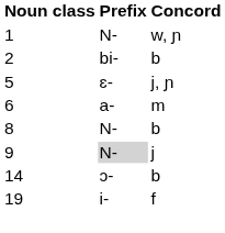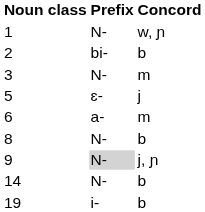+ row: 3 | N- | m
5 | Concord: j, ɲ -> j
9 | Concord: j -> j, ɲ
14 | Prefix: ɔ- -> N-
19 | Concord: f -> b
